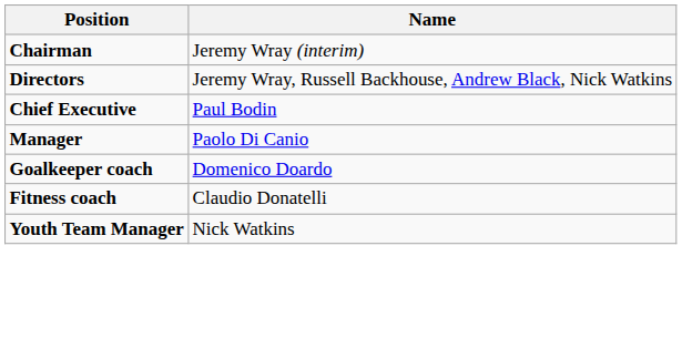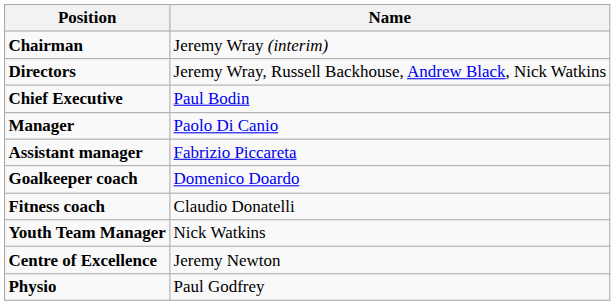+ row: Assistant manager | Fabrizio Piccareta
+ row: Centre of Excellence | Jeremy Newton
+ row: Physio | Paul Godfrey
